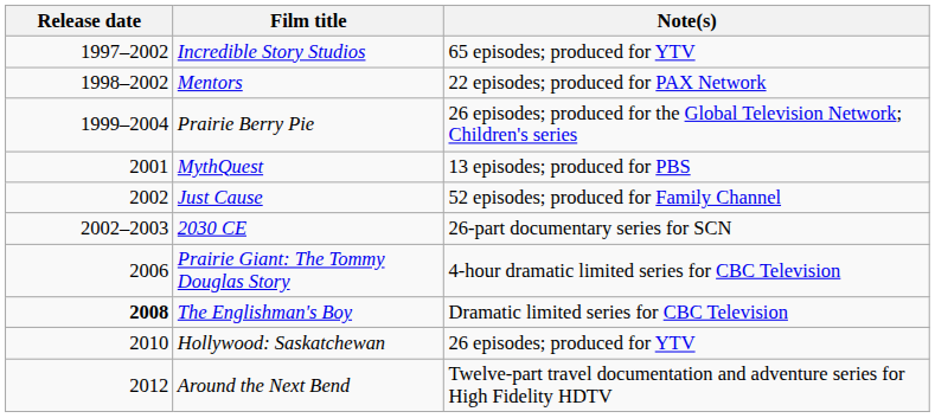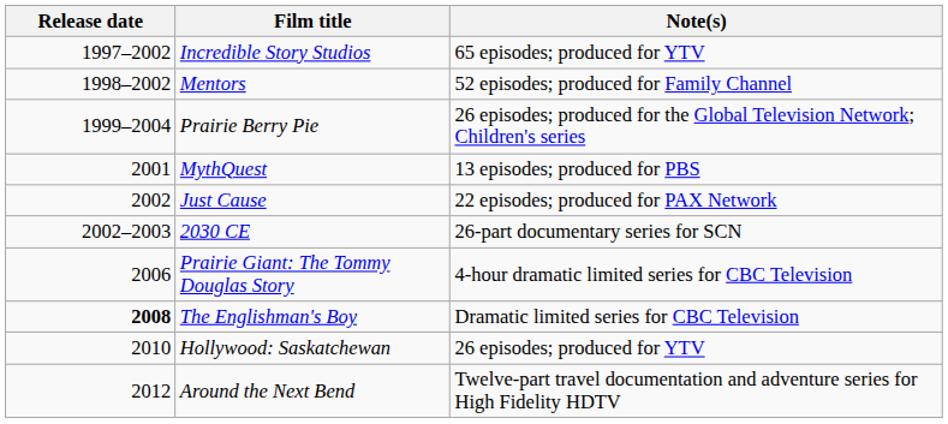Mentors | Note(s): 22 episodes; produced for PAX Network -> 52 episodes; produced for Family Channel
Just Cause | Note(s): 52 episodes; produced for Family Channel -> 22 episodes; produced for PAX Network
